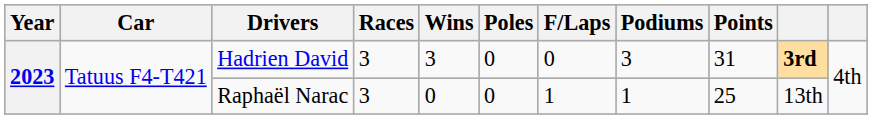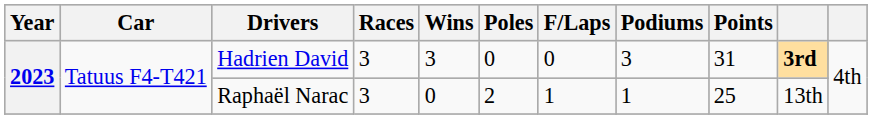Raphaël Narac | Poles: 0 -> 2
